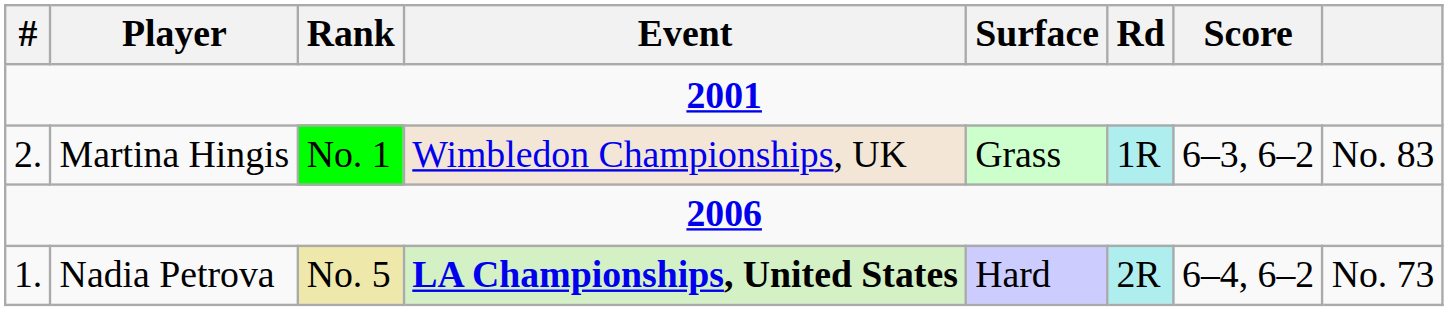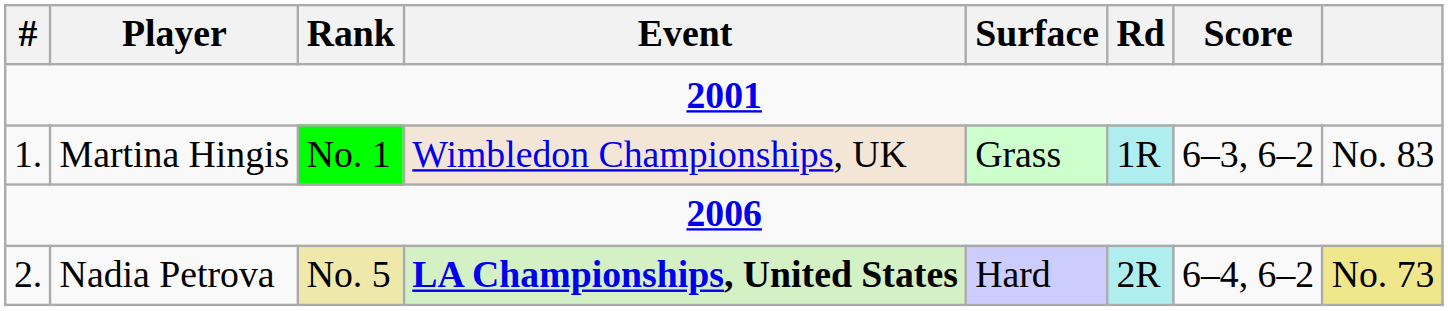Martina Hingis | #: 2. -> 1.
Nadia Petrova | #: 1. -> 2.
Nadia Petrova | column 8: no background -> khaki background
